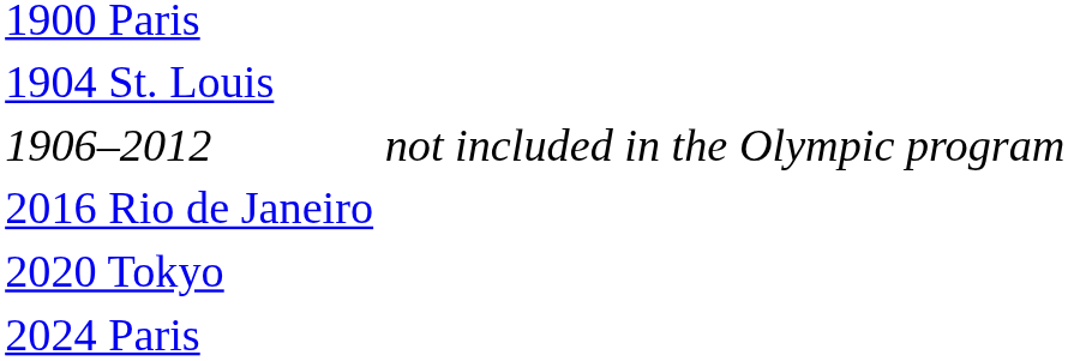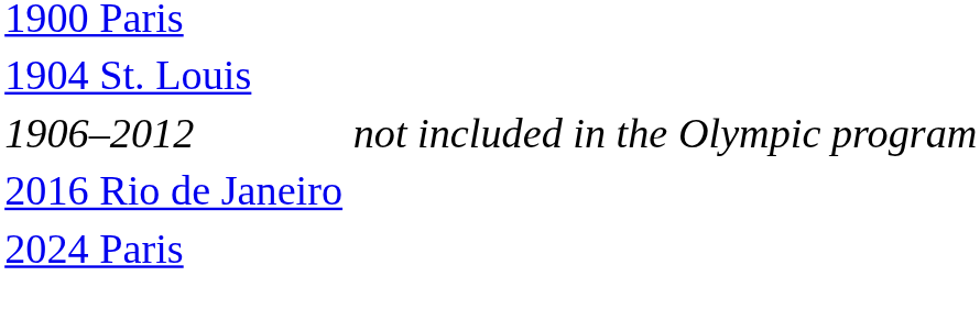- row: 2020 Tokyo
